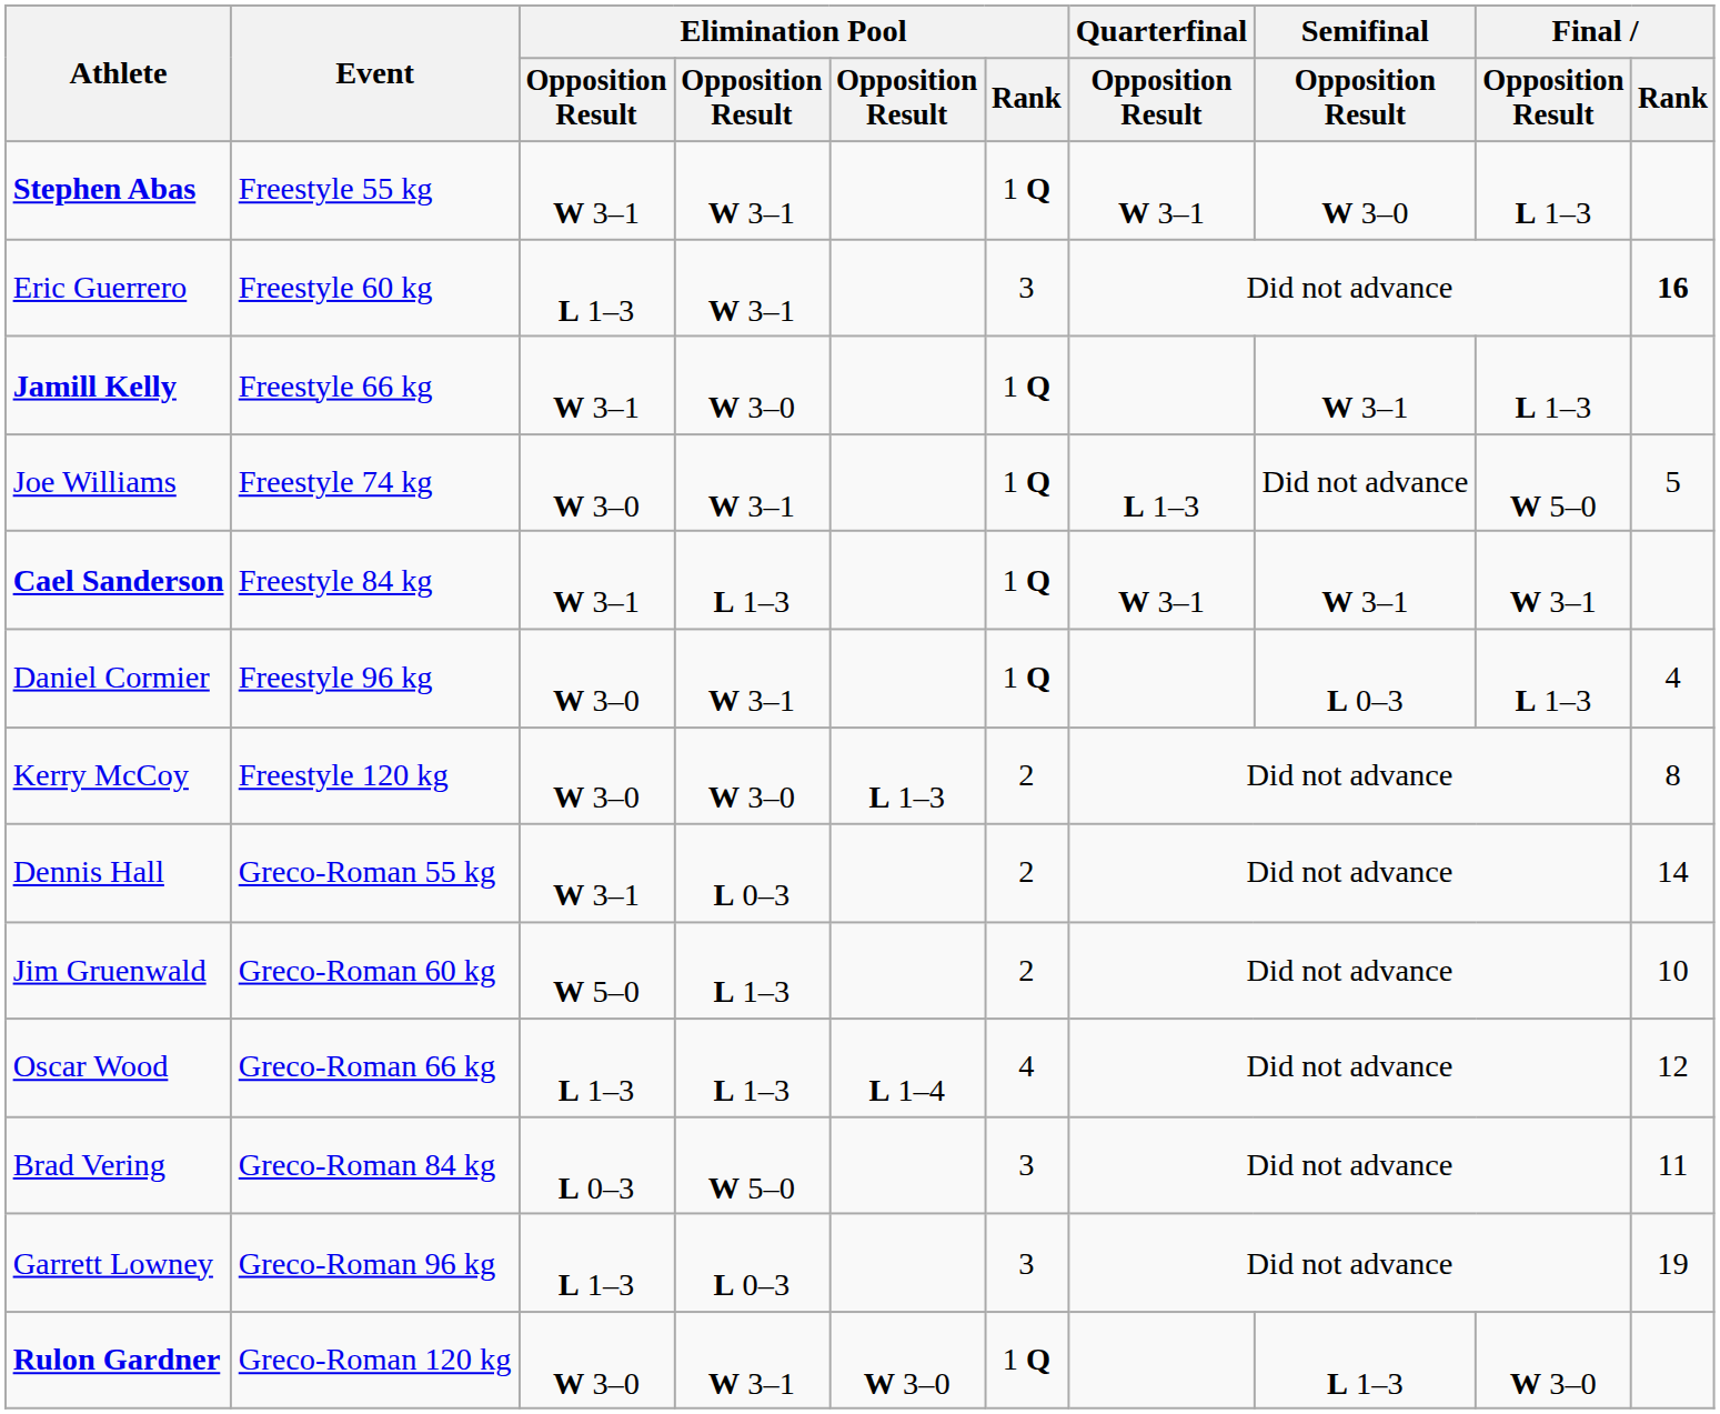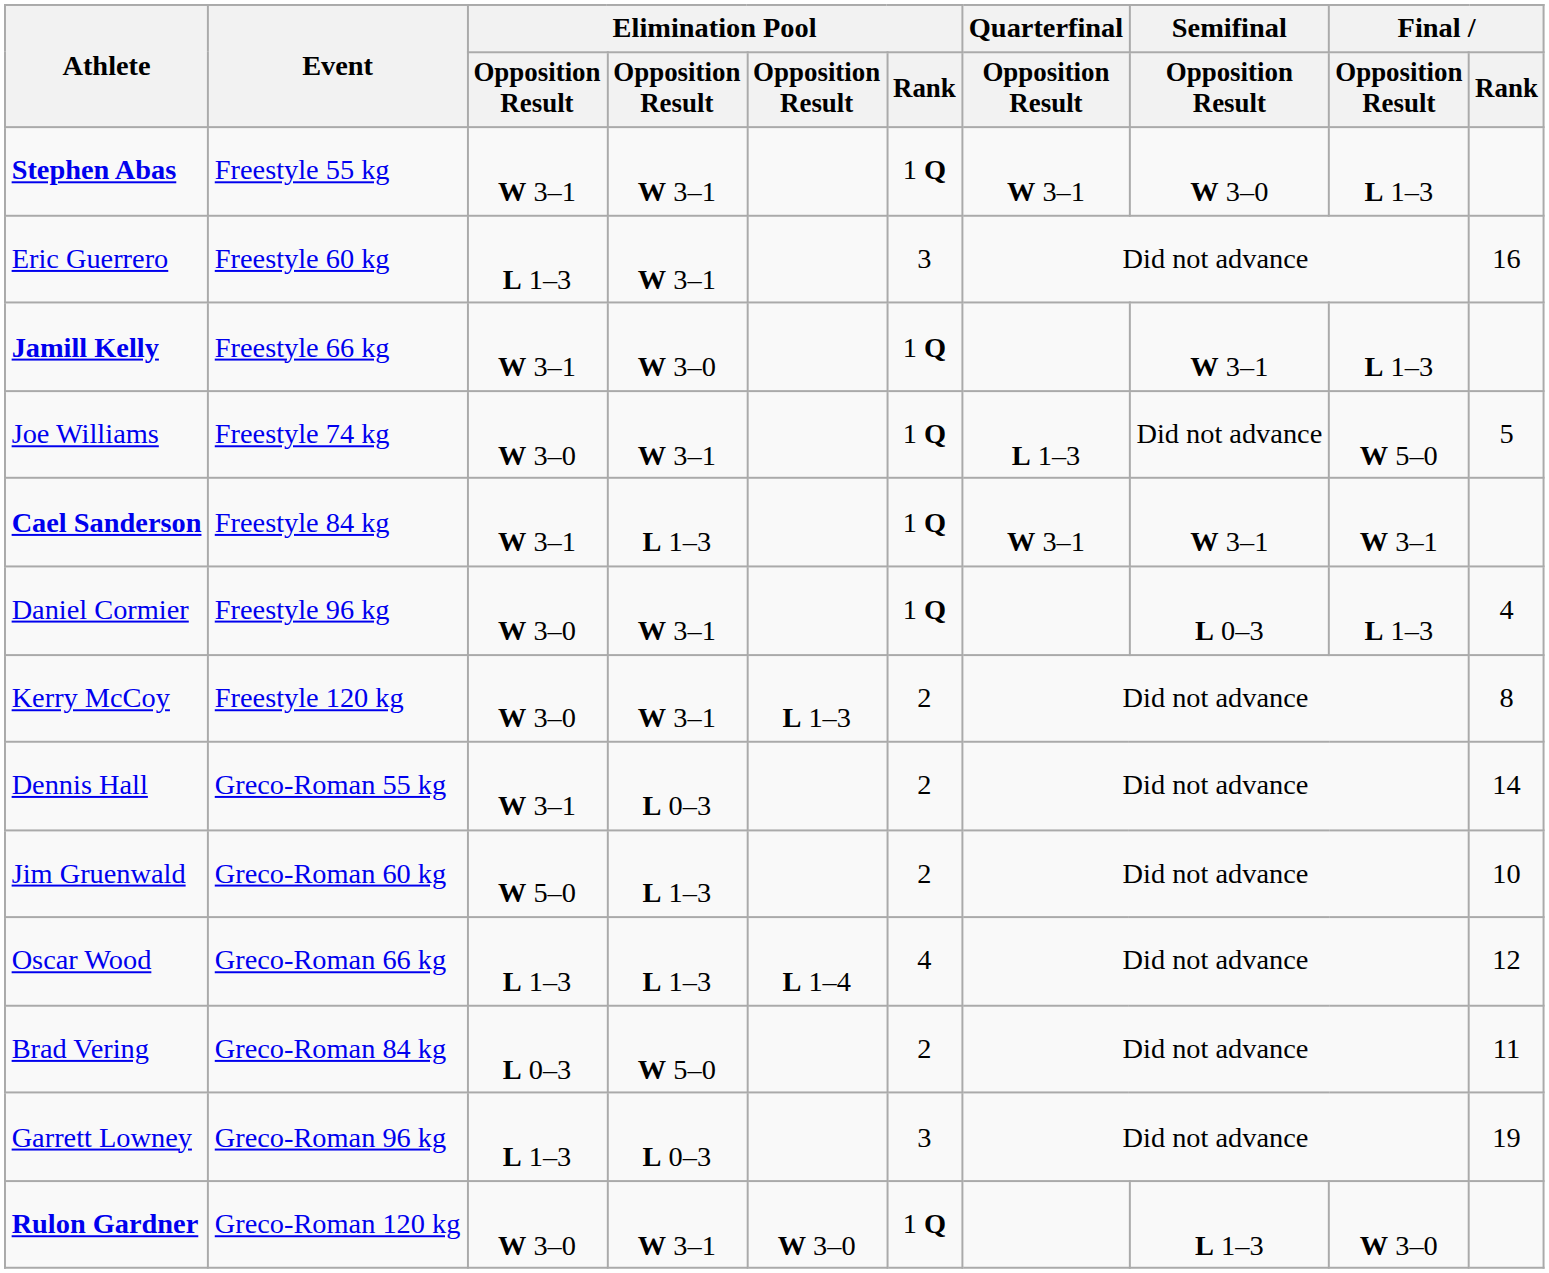Eric Guerrero | Final / Rank: bold -> normal
Kerry McCoy | column 4: W 3–0 -> W 3–1
Brad Vering | Elimination Pool / Rank: 3 -> 2
